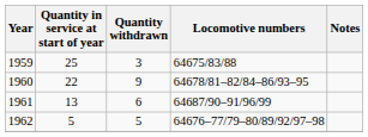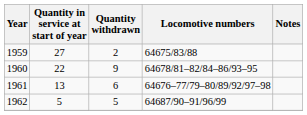1959 | Quantity in service at start of year: 25 -> 27
1959 | Quantity withdrawn: 3 -> 2
1961 | Locomotive numbers: 64687/90–91/96/99 -> 64676–77/79–80/89/92/97–98
1962 | Locomotive numbers: 64676–77/79–80/89/92/97–98 -> 64687/90–91/96/99
